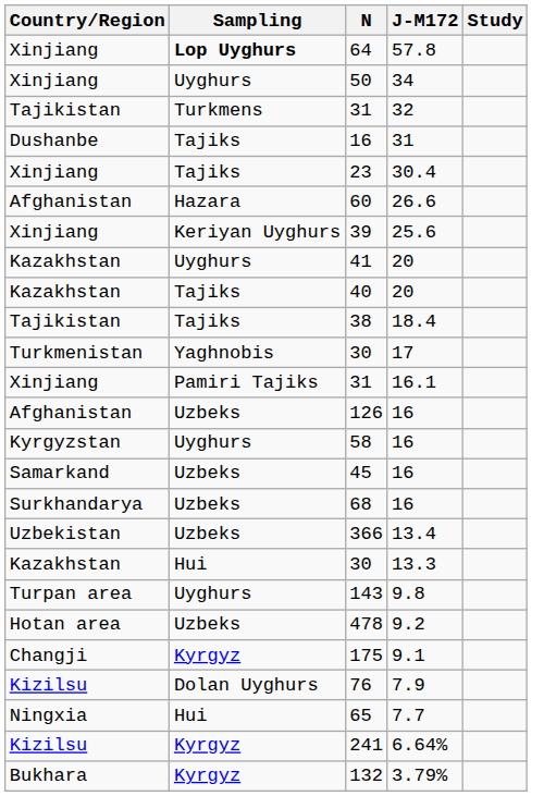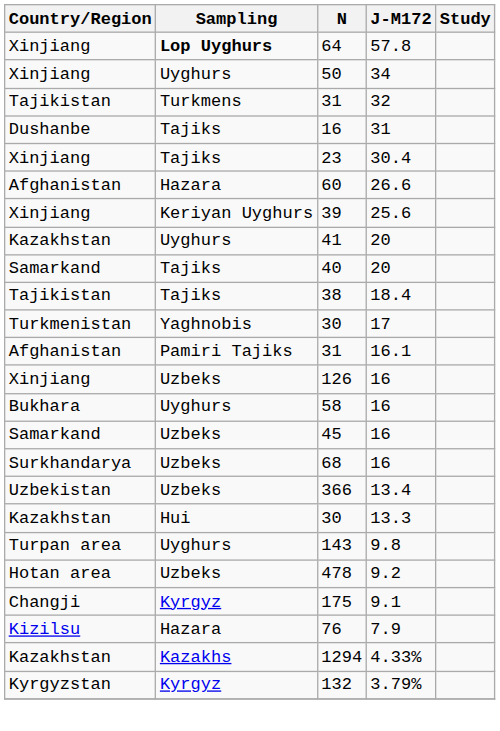40 | Country/Region: Kazakhstan -> Samarkand
31 / 16.1 | Country/Region: Xinjiang -> Afghanistan
126 | Country/Region: Afghanistan -> Xinjiang
58 | Country/Region: Kyrgyzstan -> Bukhara
76 | Sampling: Dolan Uyghurs -> Hazara
- row: Ningxia | Hui | 65 | 7.7
- row: Kizilsu | Kyrgyz | 241 | 6.64%
+ row: Kazakhstan | Kazakhs | 1294 | 4.33%
132 | Country/Region: Bukhara -> Kyrgyzstan
